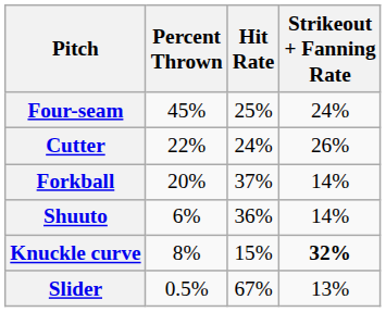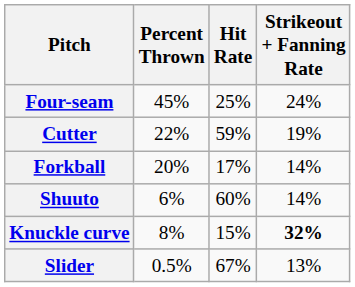Cutter | Hit Rate: 24% -> 59%
Cutter | Strikeout + Fanning Rate: 26% -> 19%
Forkball | Hit Rate: 37% -> 17%
Shuuto | Hit Rate: 36% -> 60%
